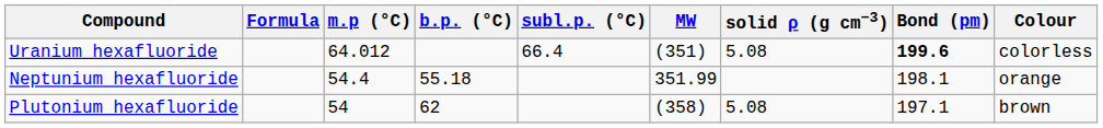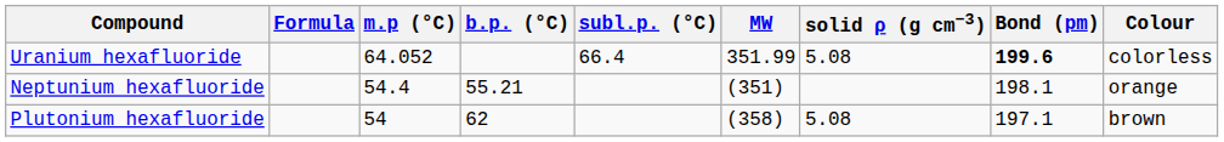Uranium hexafluoride | m.p (°C): 64.012 -> 64.052
Uranium hexafluoride | MW: (351) -> 351.99
Neptunium hexafluoride | b.p. (°C): 55.18 -> 55.21
Neptunium hexafluoride | MW: 351.99 -> (351)
